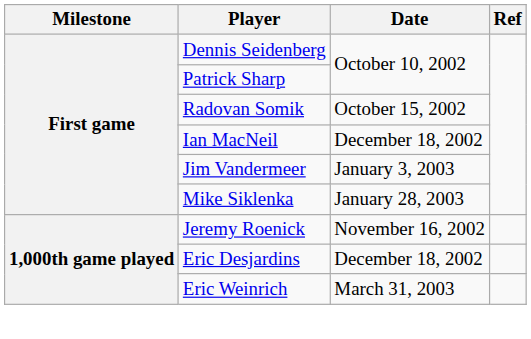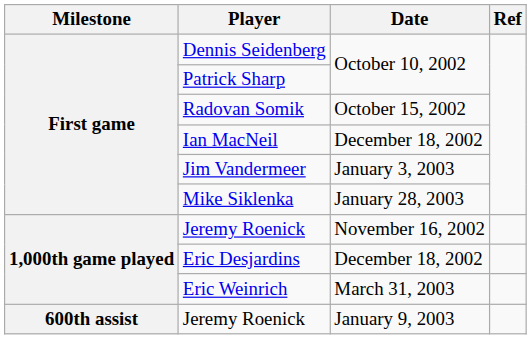+ row: 600th assist | Jeremy Roenick | January 9, 2003
